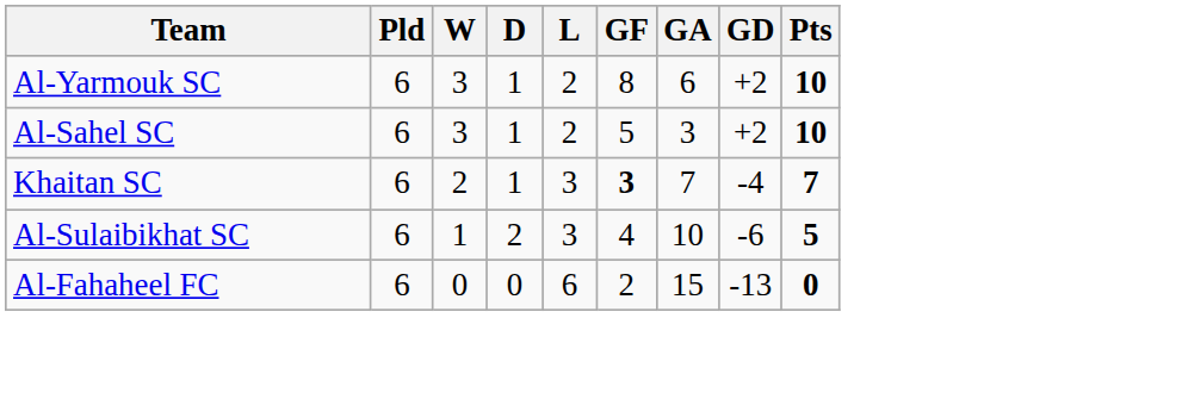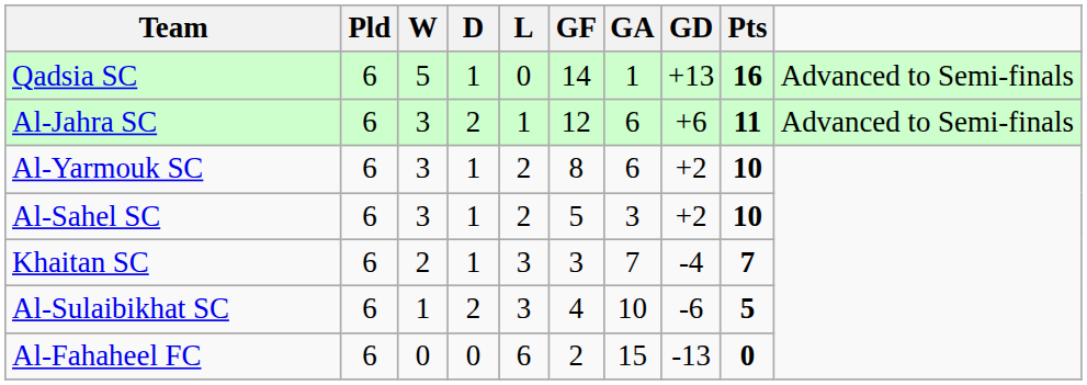+ row: Qadsia SC | 6 | 5 | 1 | 0 | 14 | 1 | +13 | 16 | Advanced to Semi-finals
+ row: Al-Jahra SC | 6 | 3 | 2 | 1 | 12 | 6 | +6 | 11 | Advanced to Semi-finals
Khaitan SC | GF: bold -> normal
